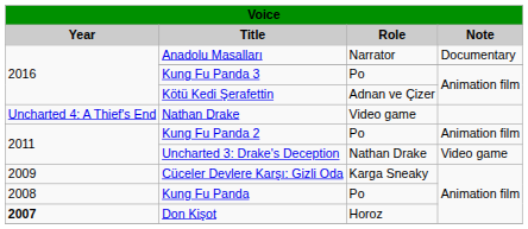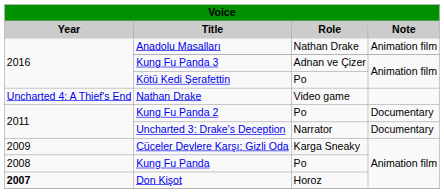Anadolu Masalları | Role: Narrator -> Nathan Drake
Anadolu Masalları | Note: Documentary -> Animation film
Kung Fu Panda 3 | Role: Po -> Adnan ve Çizer
Kötü Kedi Şerafettin | Role: Adnan ve Çizer -> Po
Kung Fu Panda 2 | Note: Animation film -> Documentary
Uncharted 3: Drake's Deception | Role: Nathan Drake -> Narrator
Uncharted 3: Drake's Deception | Note: Video game -> Documentary
